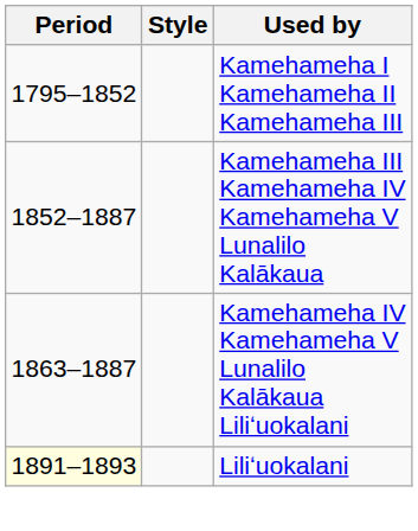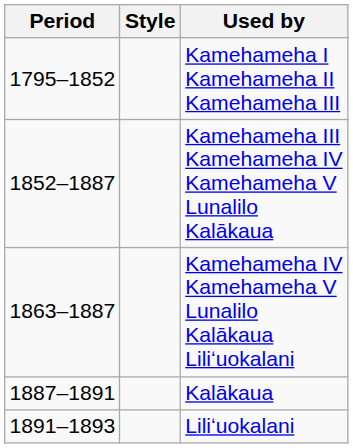+ row: 1887–1891 | Kalākaua
Liliʻuokalani | Period: lightyellow background -> no background
